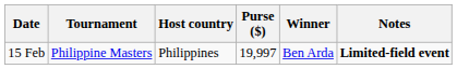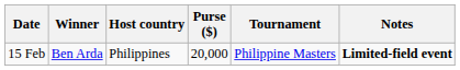columns swapped: Tournament <-> Winner
15 Feb | Purse ($): 19,997 -> 20,000
